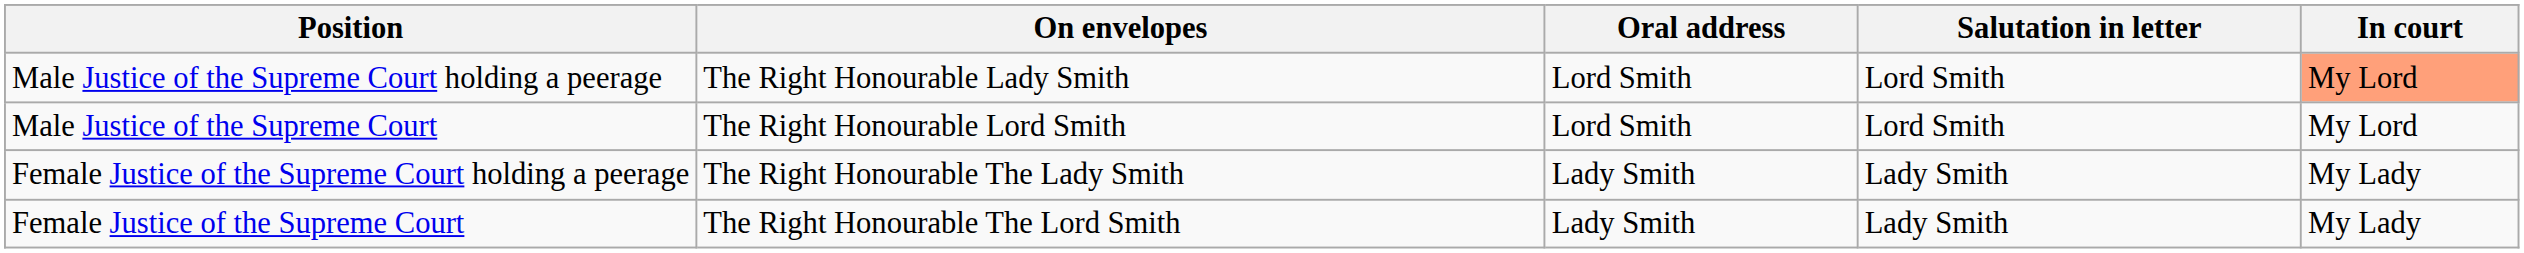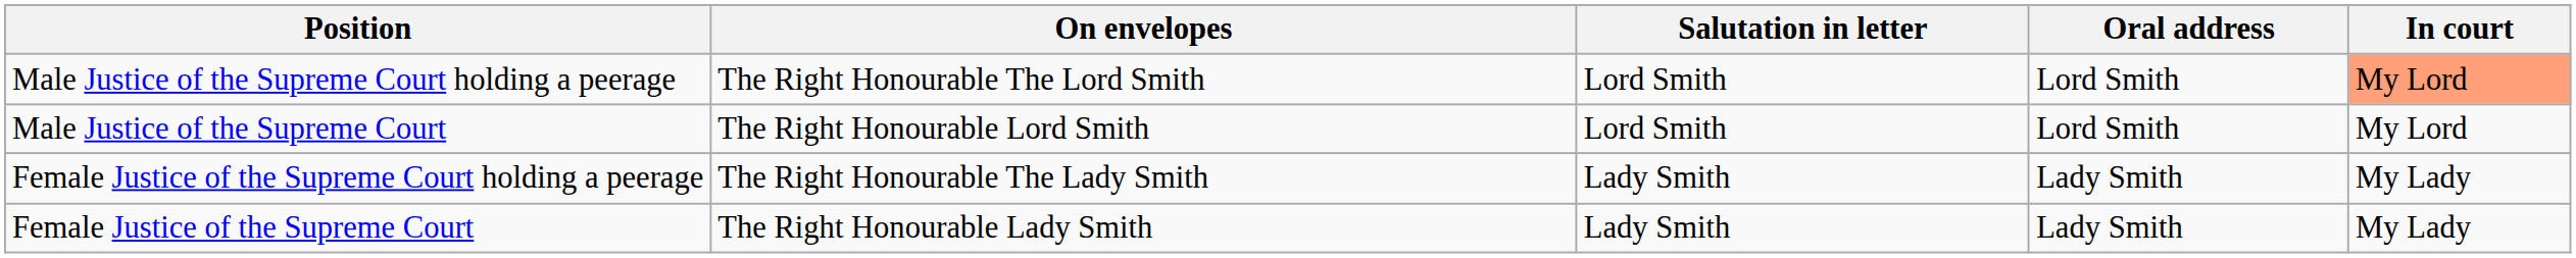columns swapped: Salutation in letter <-> Oral address
Male Justice of the Supreme Court holding a peerage | On envelopes: The Right Honourable Lady Smith -> The Right Honourable The Lord Smith
Female Justice of the Supreme Court | On envelopes: The Right Honourable The Lord Smith -> The Right Honourable Lady Smith
